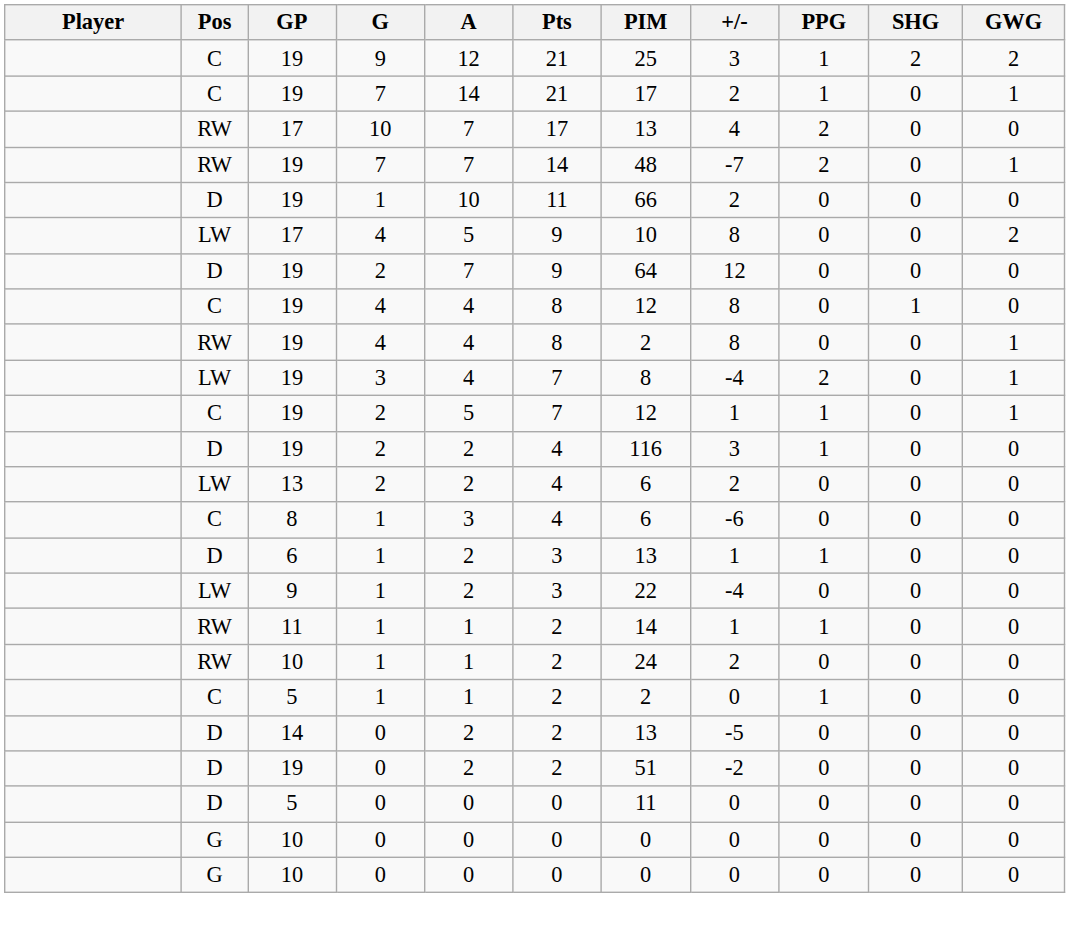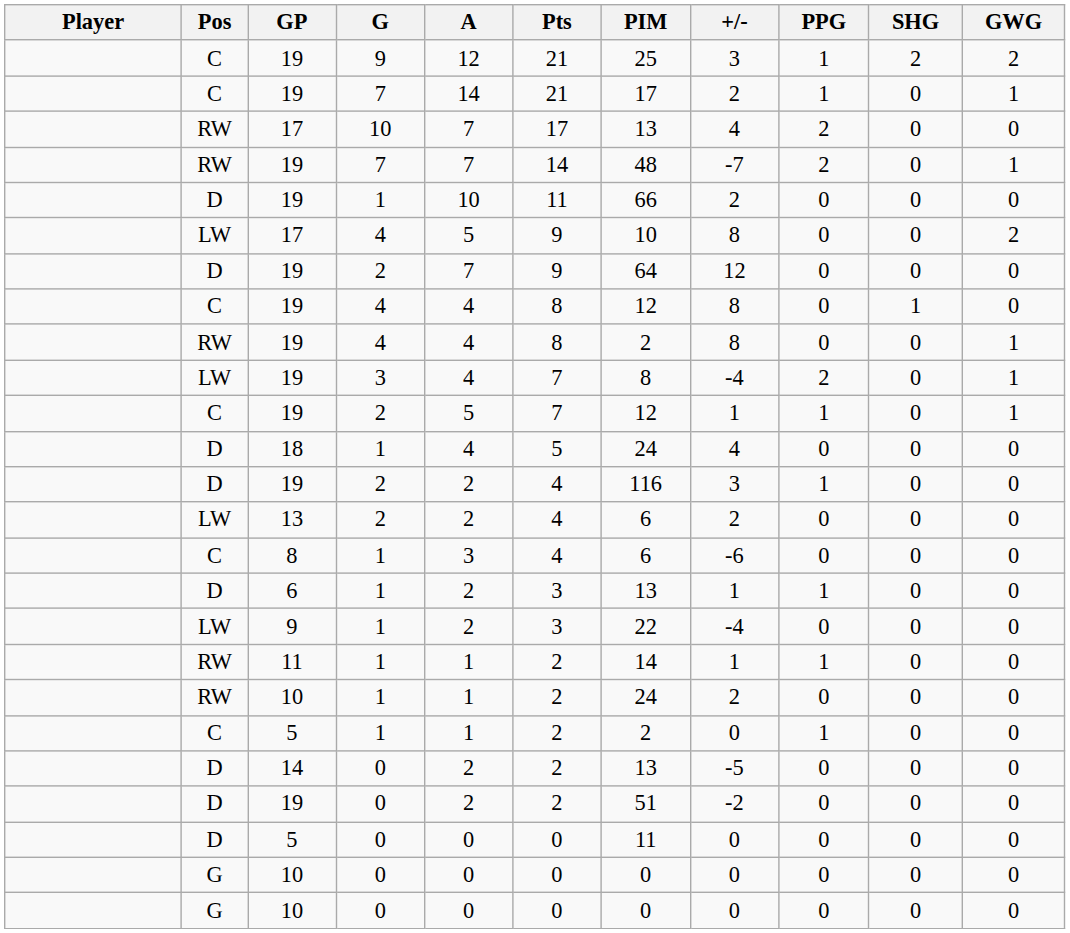+ row: D | 18 | 1 | 4 | 5 | 24 | 4 | 0 | 0 | 0
